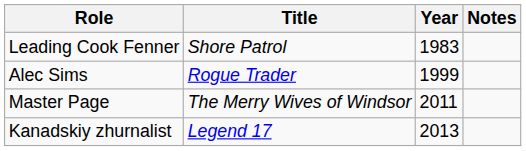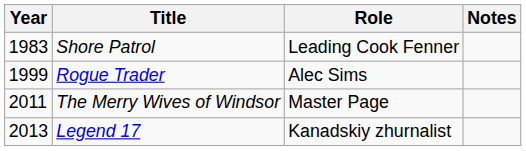columns swapped: Year <-> Role
